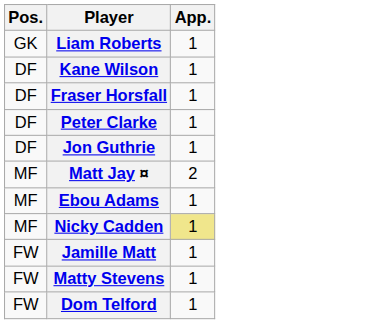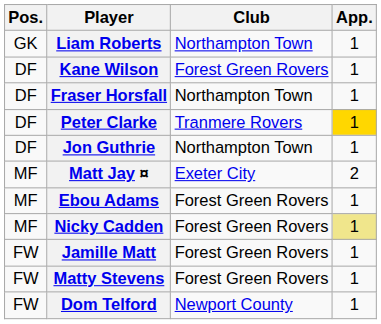+ column: Club | Northampton Town | Forest Green Rovers | Northampton Town | Tranmere Rovers | Northampton Town | Exeter City | Forest Green Rovers | Forest Green Rovers | Forest Green Rovers | Forest Green Rovers | Newport County
Peter Clarke | App.: no background -> gold background
